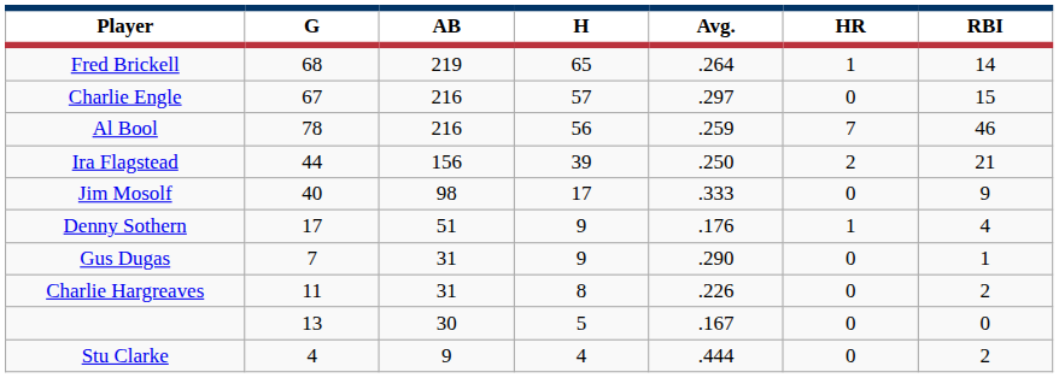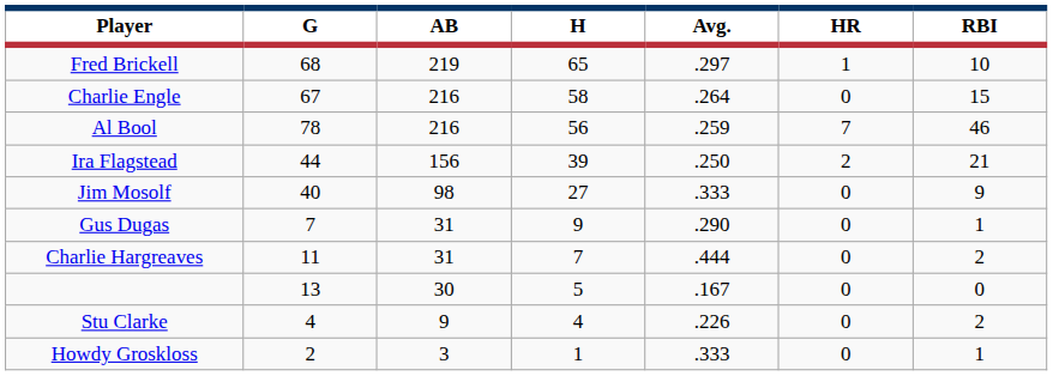Fred Brickell | Avg.: .264 -> .297
Fred Brickell | RBI: 14 -> 10
Charlie Engle | H: 57 -> 58
Charlie Engle | Avg.: .297 -> .264
Jim Mosolf | H: 17 -> 27
- row: Denny Sothern | 17 | 51 | 9 | .176 | 1 | 4
Charlie Hargreaves | H: 8 -> 7
Charlie Hargreaves | Avg.: .226 -> .444
Stu Clarke | Avg.: .444 -> .226
+ row: Howdy Groskloss | 2 | 3 | 1 | .333 | 0 | 1
